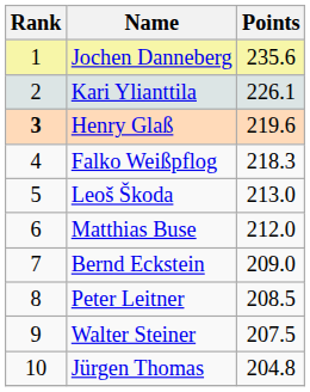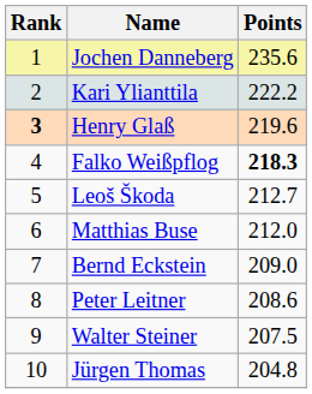Kari Ylianttila | Points: 226.1 -> 222.2
Falko Weißpflog | Points: normal -> bold
Leoš Škoda | Points: 213.0 -> 212.7
Peter Leitner | Points: 208.5 -> 208.6
